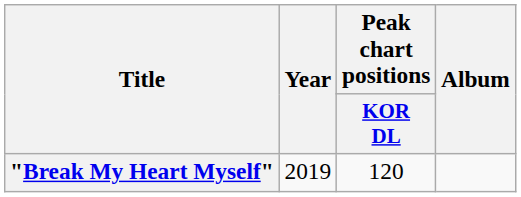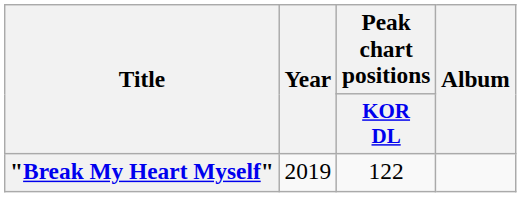"Break My Heart Myself" | Peak chart positions / KOR DL: 120 -> 122
